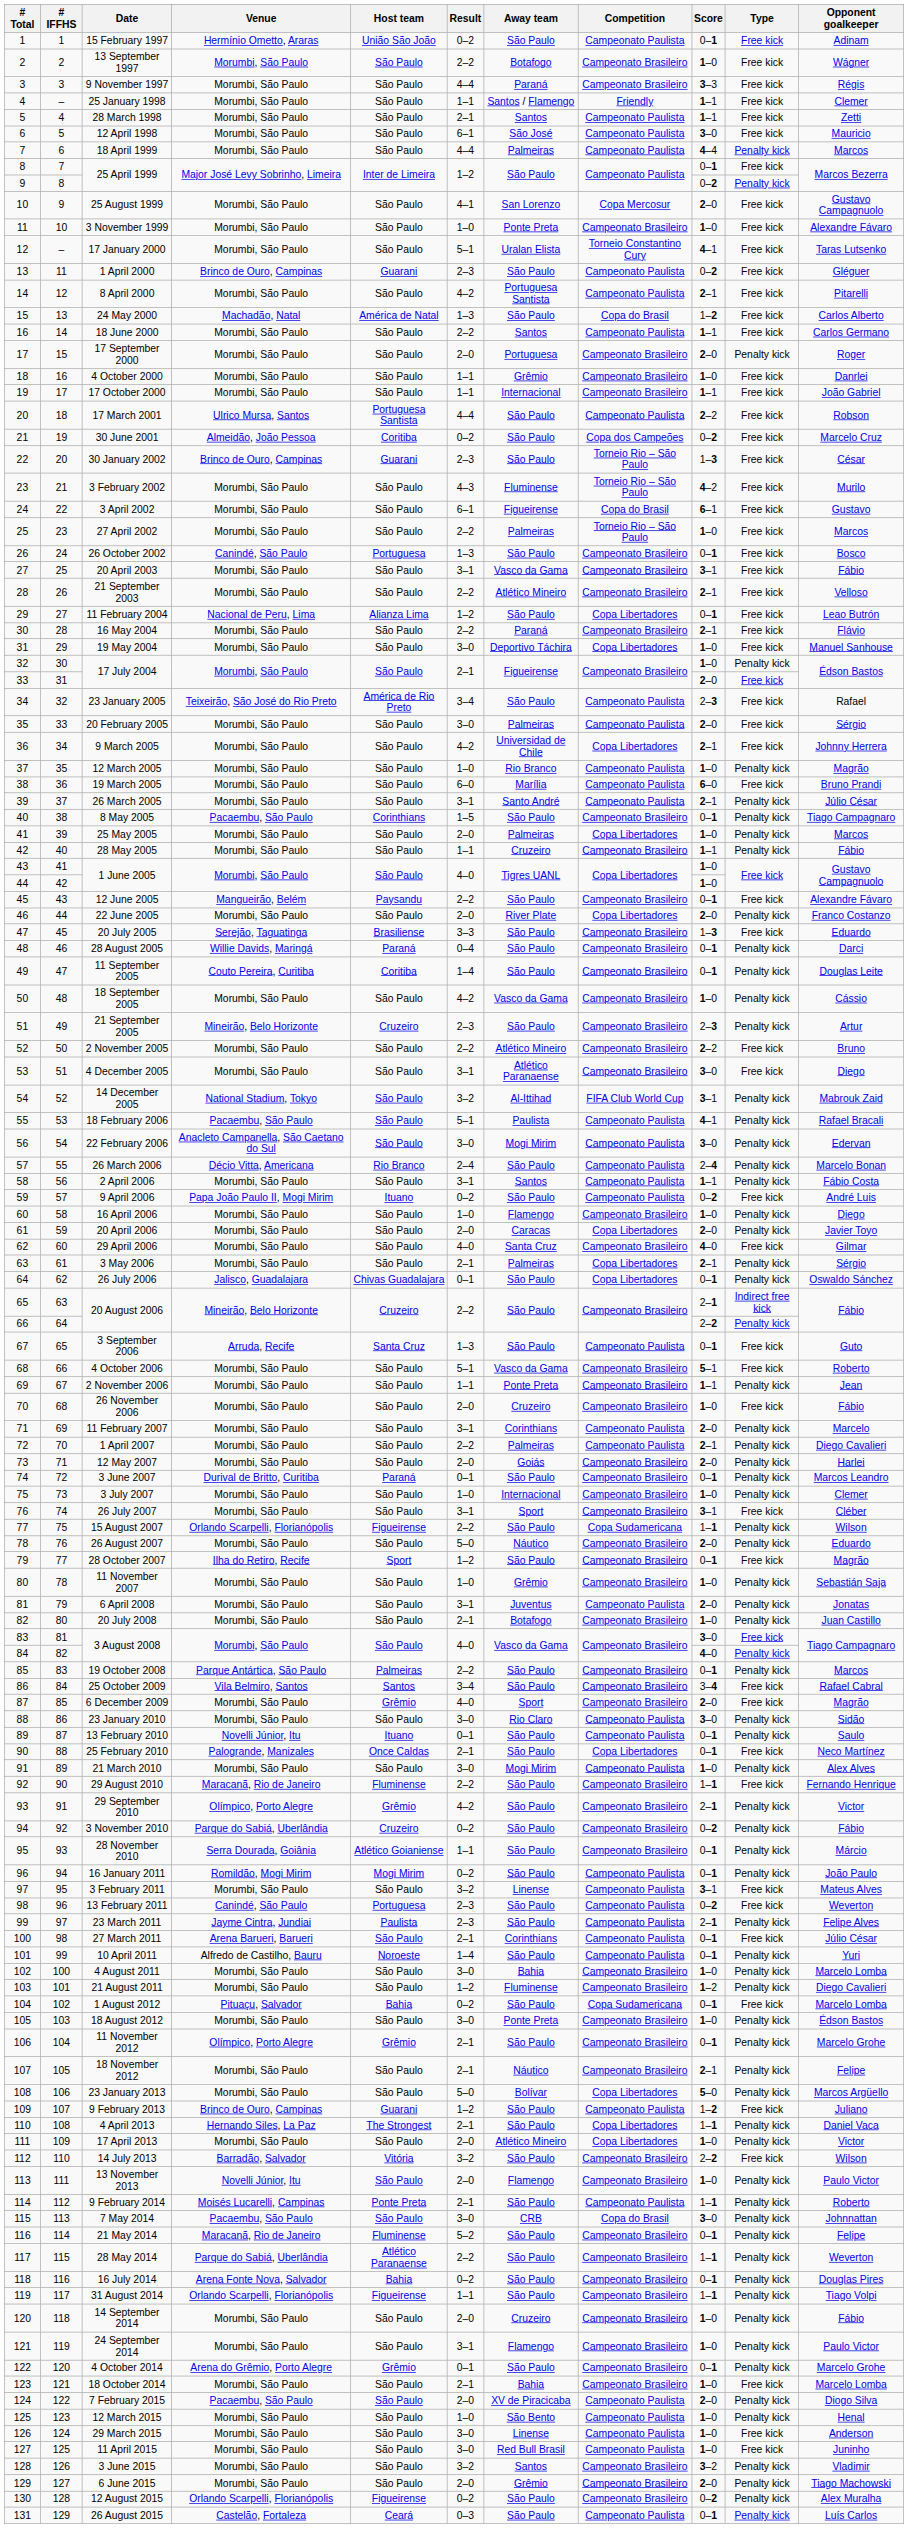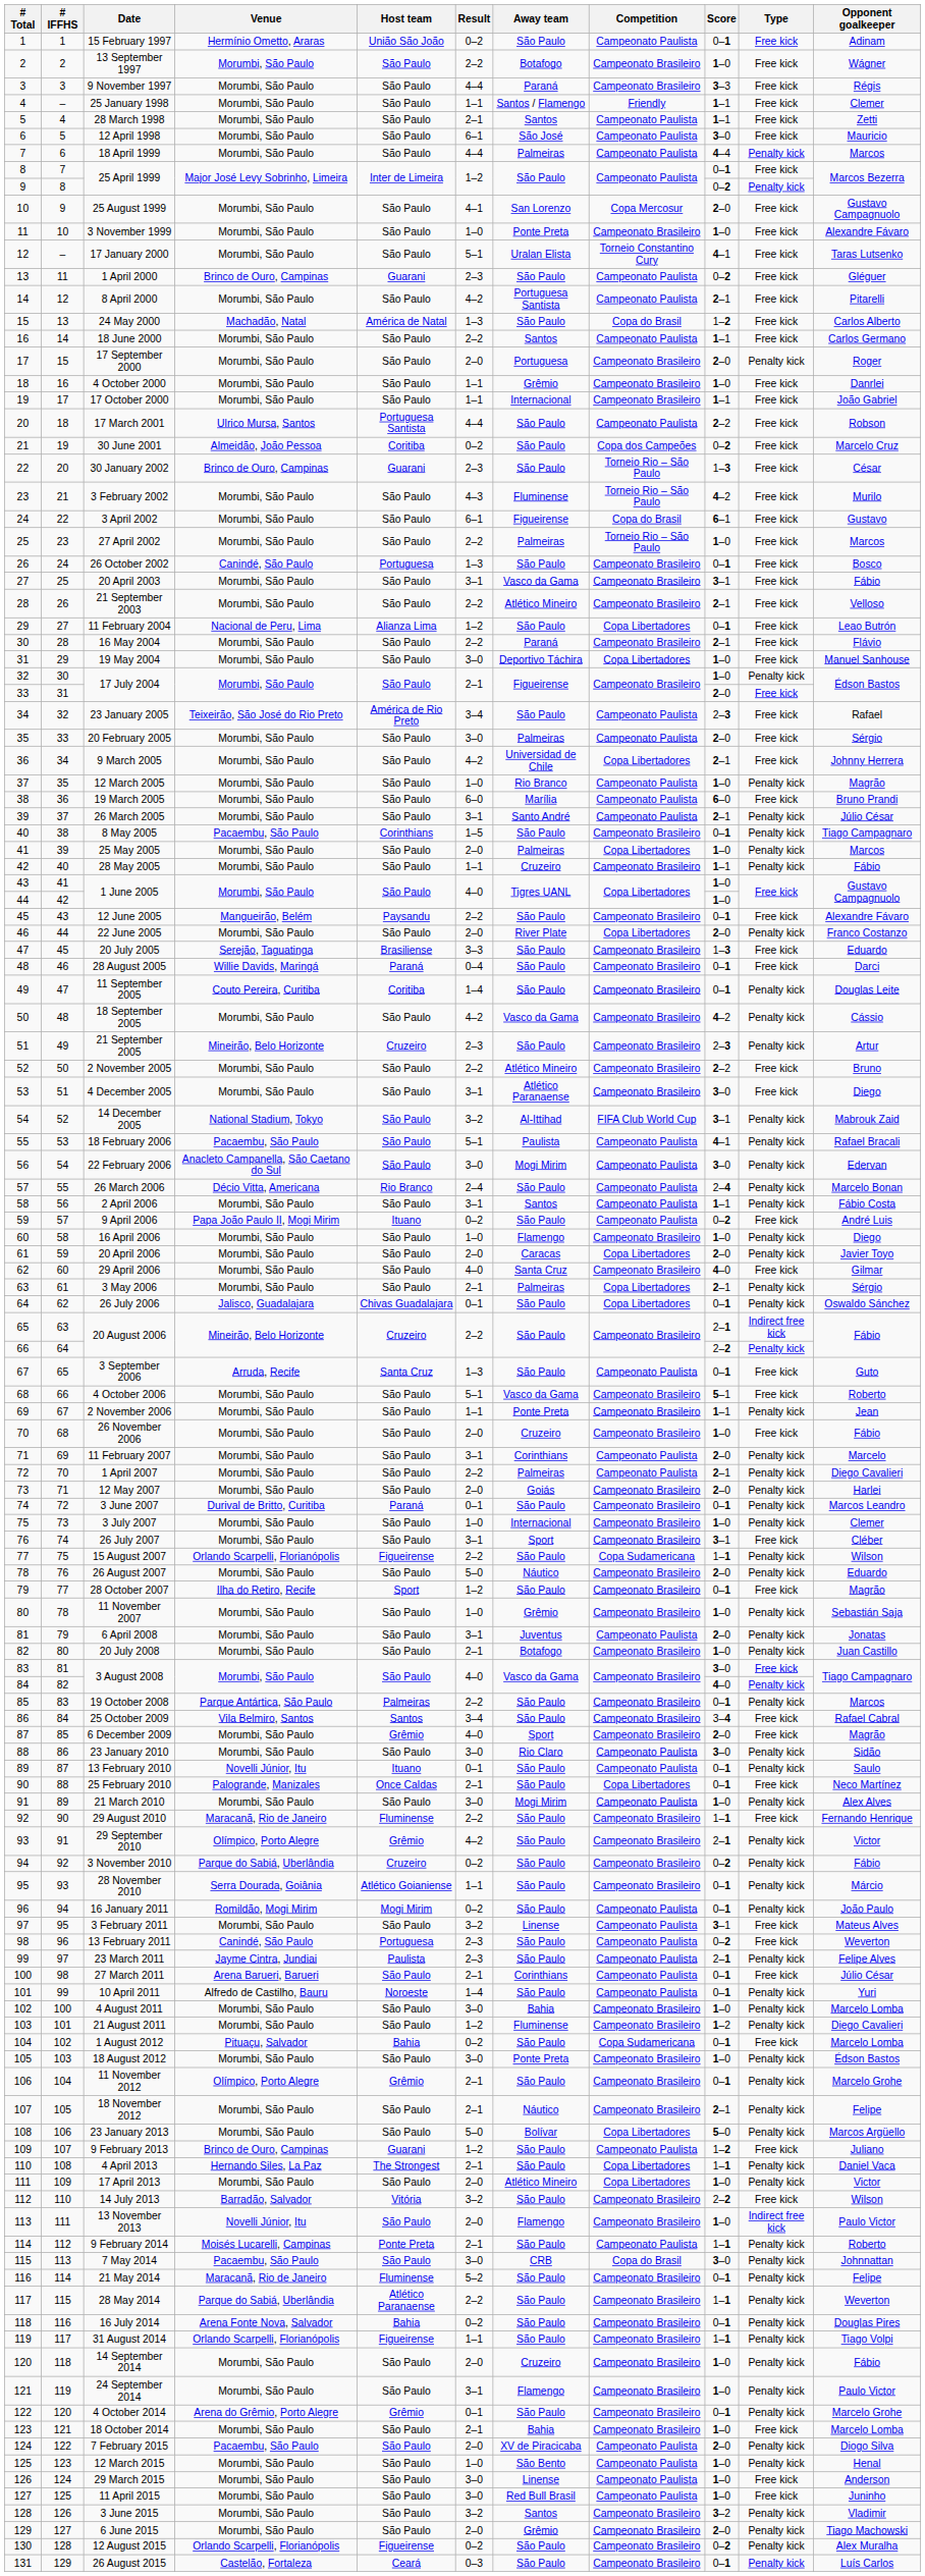28 August 2005 | Type: Penalty kick -> Free kick
18 September 2005 | Score: 1–0 -> 4–2
13 November 2013 | Type: Penalty kick -> Indirect free kick
26 August 2015 | Competition: Campeonato Paulista -> Campeonato Brasileiro
